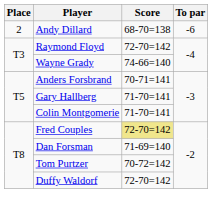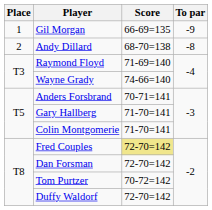+ row: 1 | Gil Morgan | 66-69=135 | -9
Andy Dillard | To par: -6 -> -8
Raymond Floyd | Score: 72-70=142 -> 71-69=140
Dan Forsman | Score: 71-69=140 -> 72-70=142
